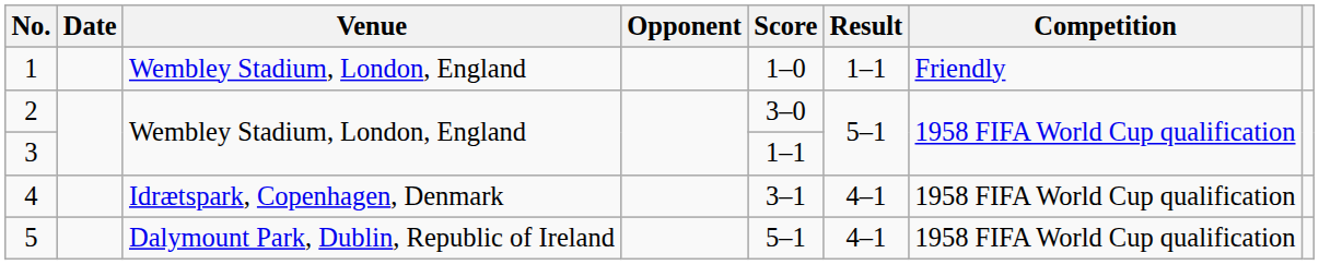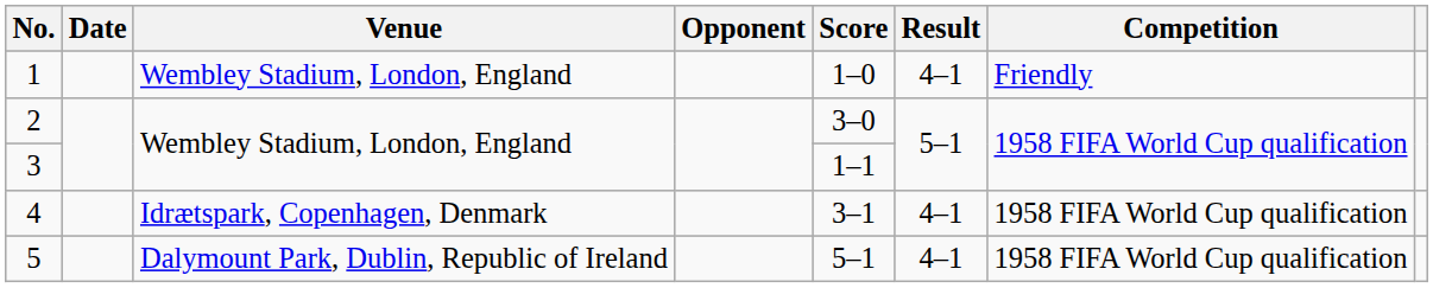1 | Result: 1–1 -> 4–1
